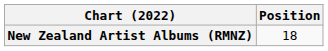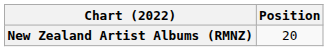New Zealand Artist Albums (RMNZ) | Position: 18 -> 20
